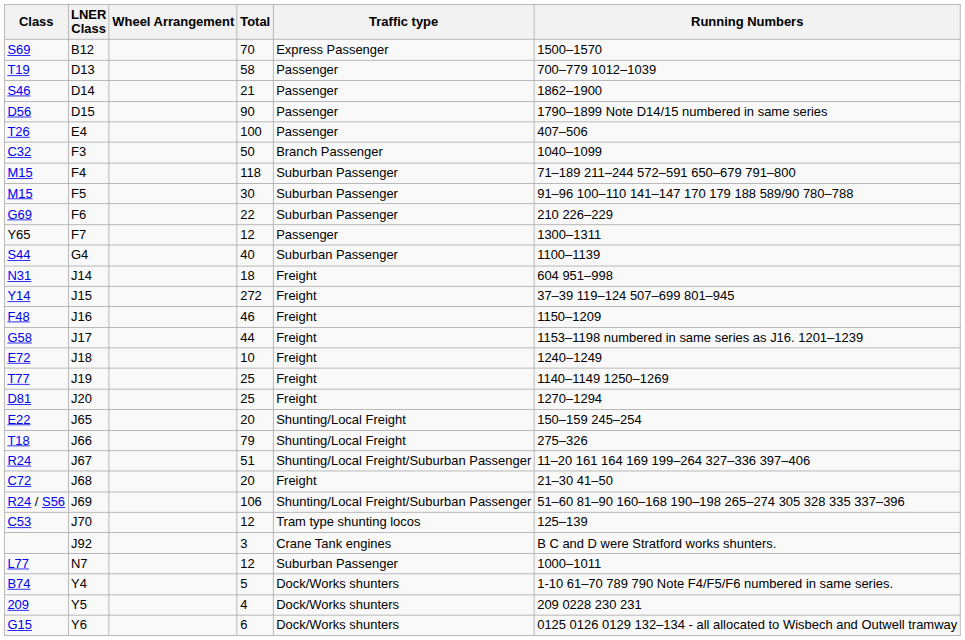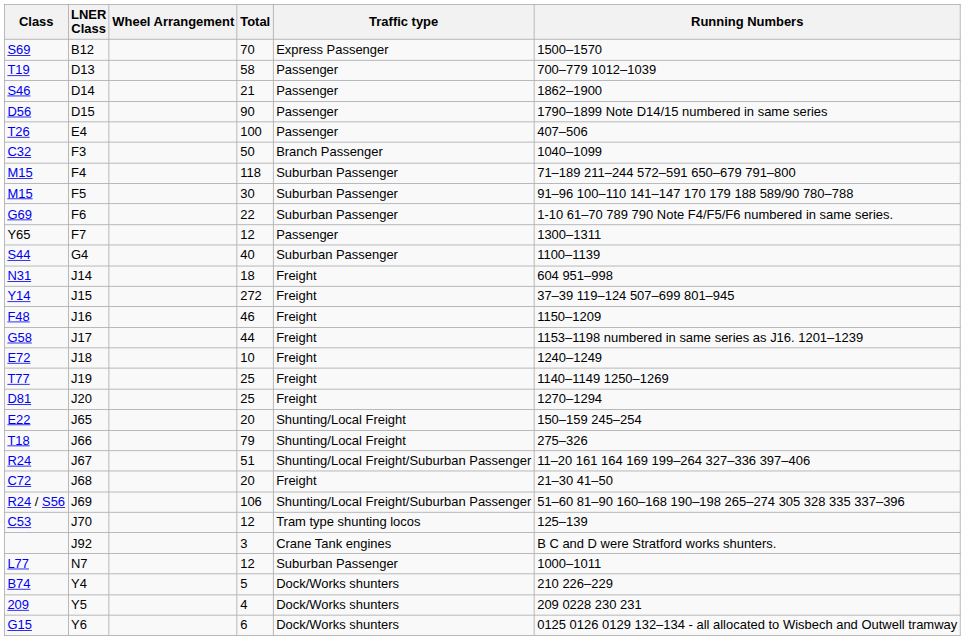F6 | Running Numbers: 210 226–229 -> 1-10 61–70 789 790 Note F4/F5/F6 numbered in same series.
Y4 | Running Numbers: 1-10 61–70 789 790 Note F4/F5/F6 numbered in same series. -> 210 226–229
